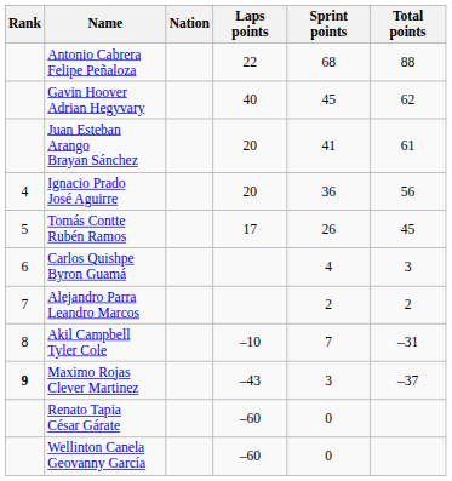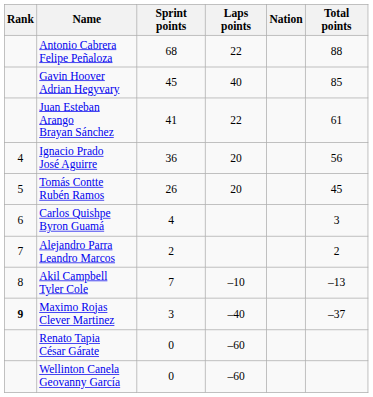columns swapped: Nation <-> Sprint points
Gavin Hoover Adrian Hegyvary | Total points: 62 -> 85
Juan Esteban Arango Brayan Sánchez | Laps points: 20 -> 22
Tomás Contte Rubén Ramos | Laps points: 17 -> 20
Akil Campbell Tyler Cole | Total points: –31 -> –13
Maximo Rojas Clever Martinez | Laps points: –43 -> –40
